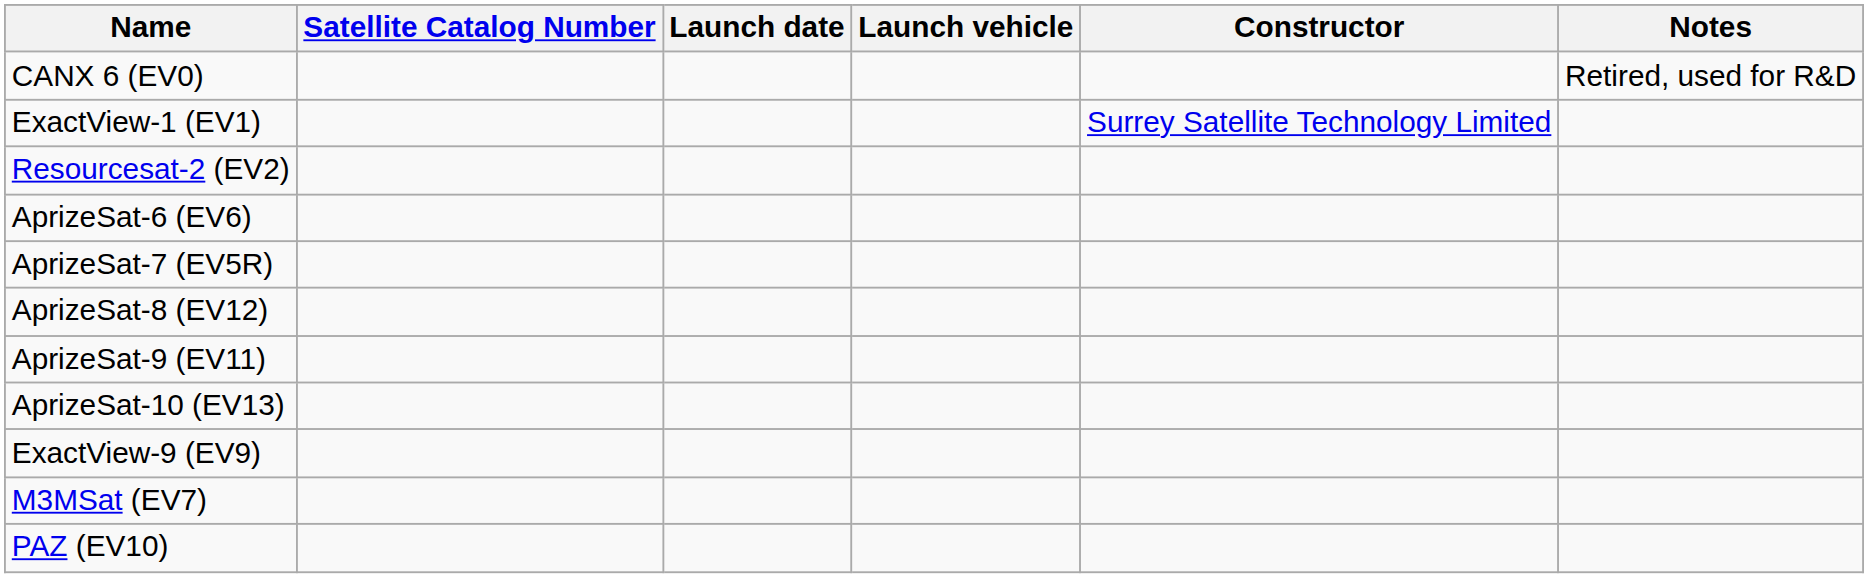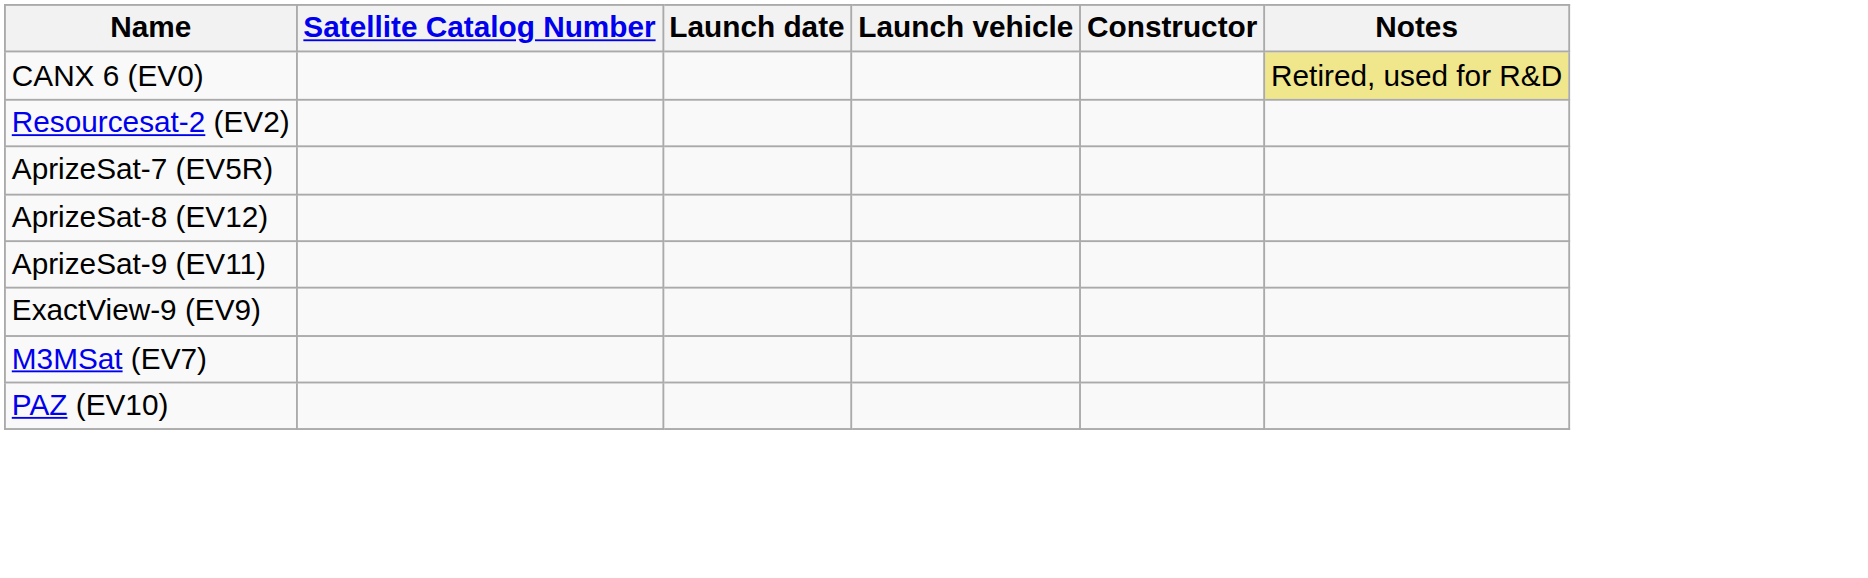CANX 6 (EV0) | Notes: no background -> khaki background
- row: ExactView-1 (EV1) | Surrey Satellite Technology Limited
- row: AprizeSat-6 (EV6)
- row: AprizeSat-10 (EV13)
